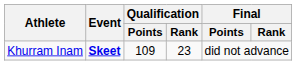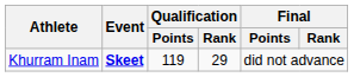Khurram Inam | Qualification / Points: 109 -> 119
Khurram Inam | Qualification / Rank: 23 -> 29
